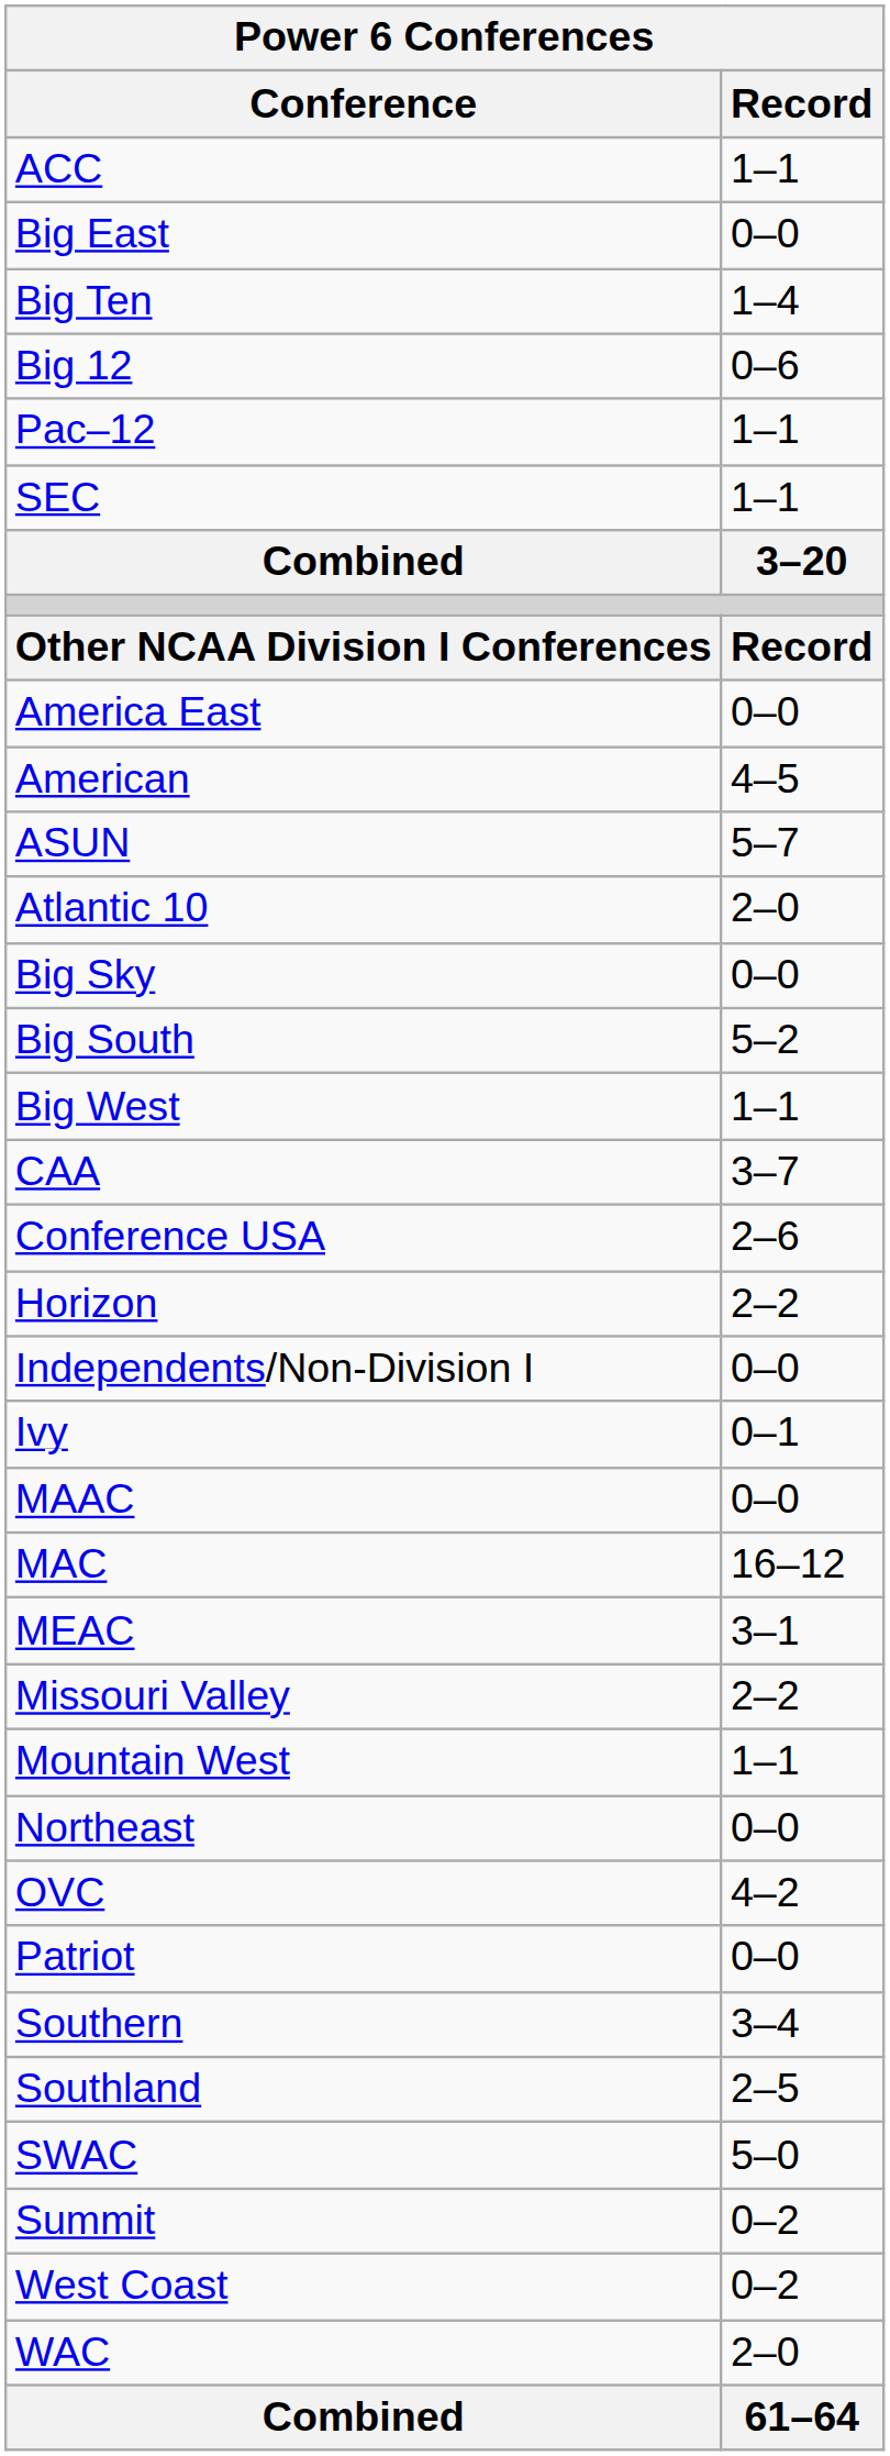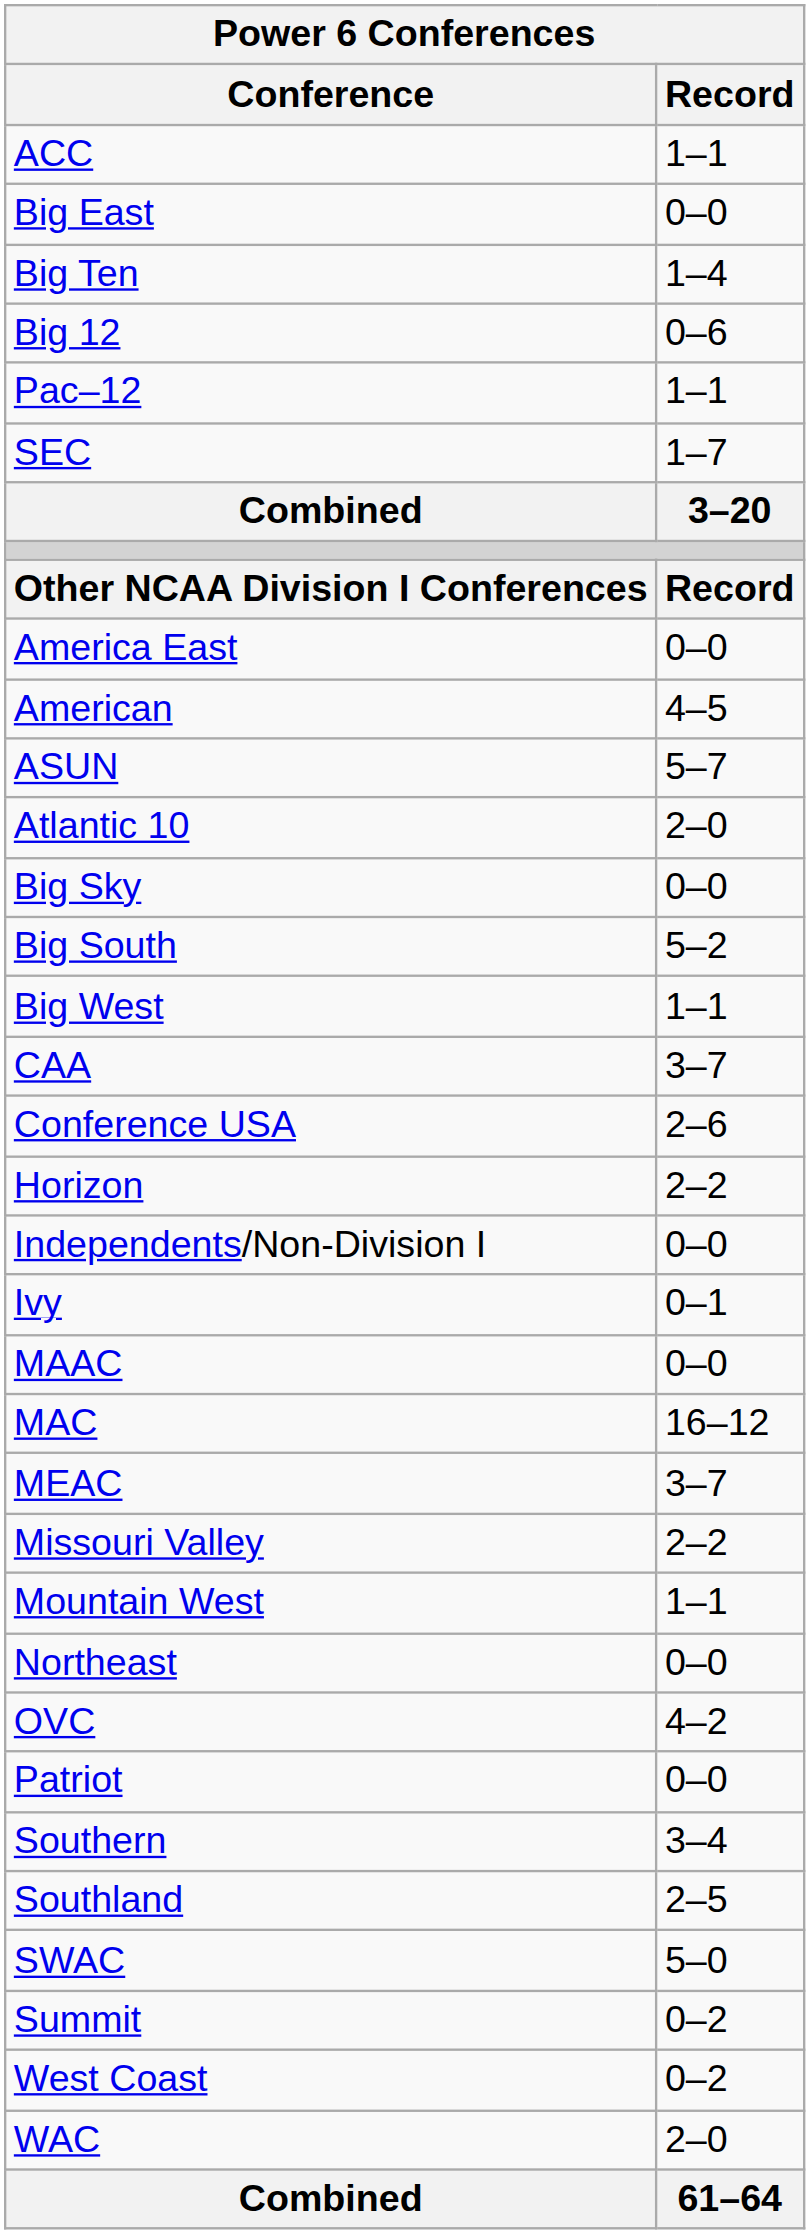SEC | Record: 1–1 -> 1–7
MEAC | Record: 3–1 -> 3–7
